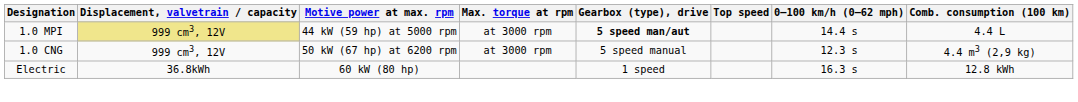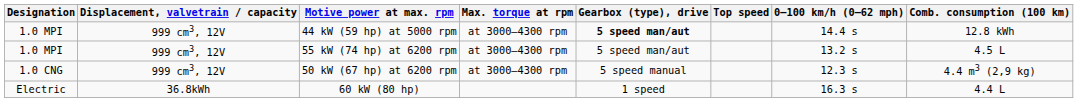44 kW (59 hp) at 5000 rpm | Displacement, valvetrain / capacity: khaki background -> no background
44 kW (59 hp) at 5000 rpm | Max. torque at rpm: at 3000 rpm -> at 3000–4300 rpm
44 kW (59 hp) at 5000 rpm | Comb. consumption (100 km): 4.4 L -> 12.8 kWh
+ row: 1.0 MPI | 999 cm3, 12V | 55 kW (74 hp) at 6200 rpm | at 3000–4300 rpm | 5 speed man/aut | 13.2 s | 4.5 L
50 kW (67 hp) at 6200 rpm | Max. torque at rpm: at 3000 rpm -> at 3000–4300 rpm
60 kW (80 hp) | Comb. consumption (100 km): 12.8 kWh -> 4.4 L
